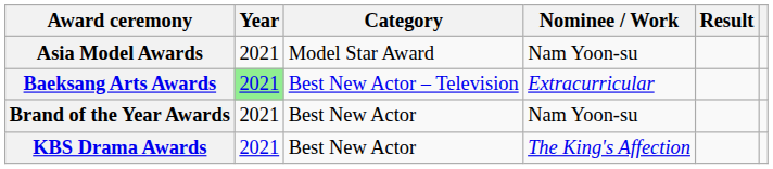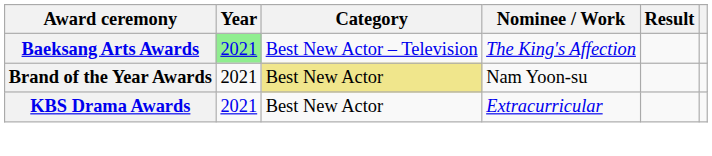- row: Asia Model Awards | 2021 | Model Star Award | Nam Yoon-su
Baeksang Arts Awards | Nominee / Work: Extracurricular -> The King's Affection
Brand of the Year Awards | Category: no background -> khaki background
KBS Drama Awards | Nominee / Work: The King's Affection -> Extracurricular
